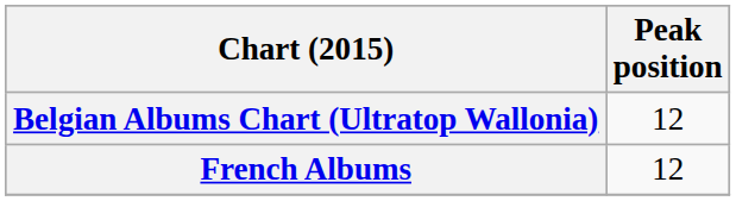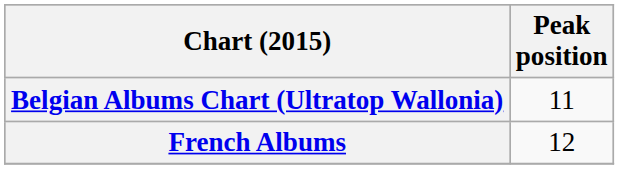Belgian Albums Chart (Ultratop Wallonia) | Peak position: 12 -> 11
